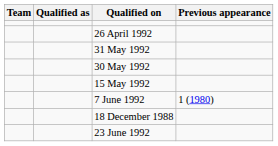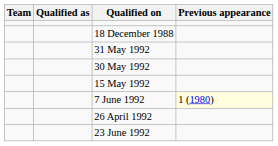rows swapped: 18 December 1988 <-> 26 April 1992
7 June 1992 | Previous appearance: no background -> lightyellow background
